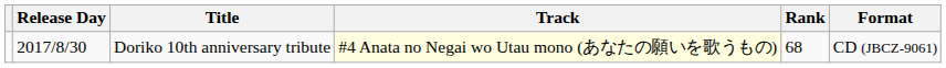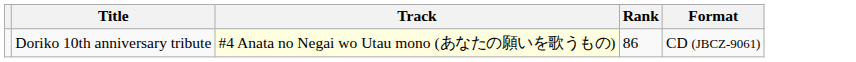- column: Release Day | 2017/8/30
Doriko 10th anniversary tribute | Rank: 68 -> 86
